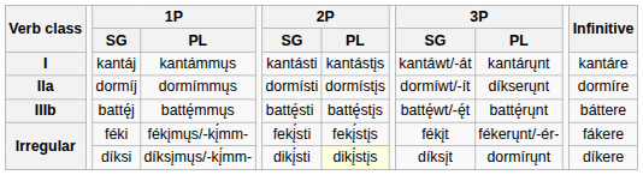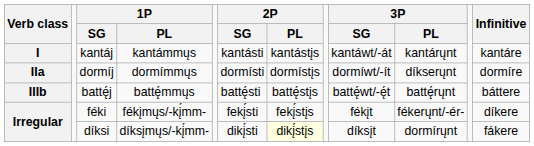féki | Infinitive: fákere -> díkere
díksi | Infinitive: díkere -> fákere
